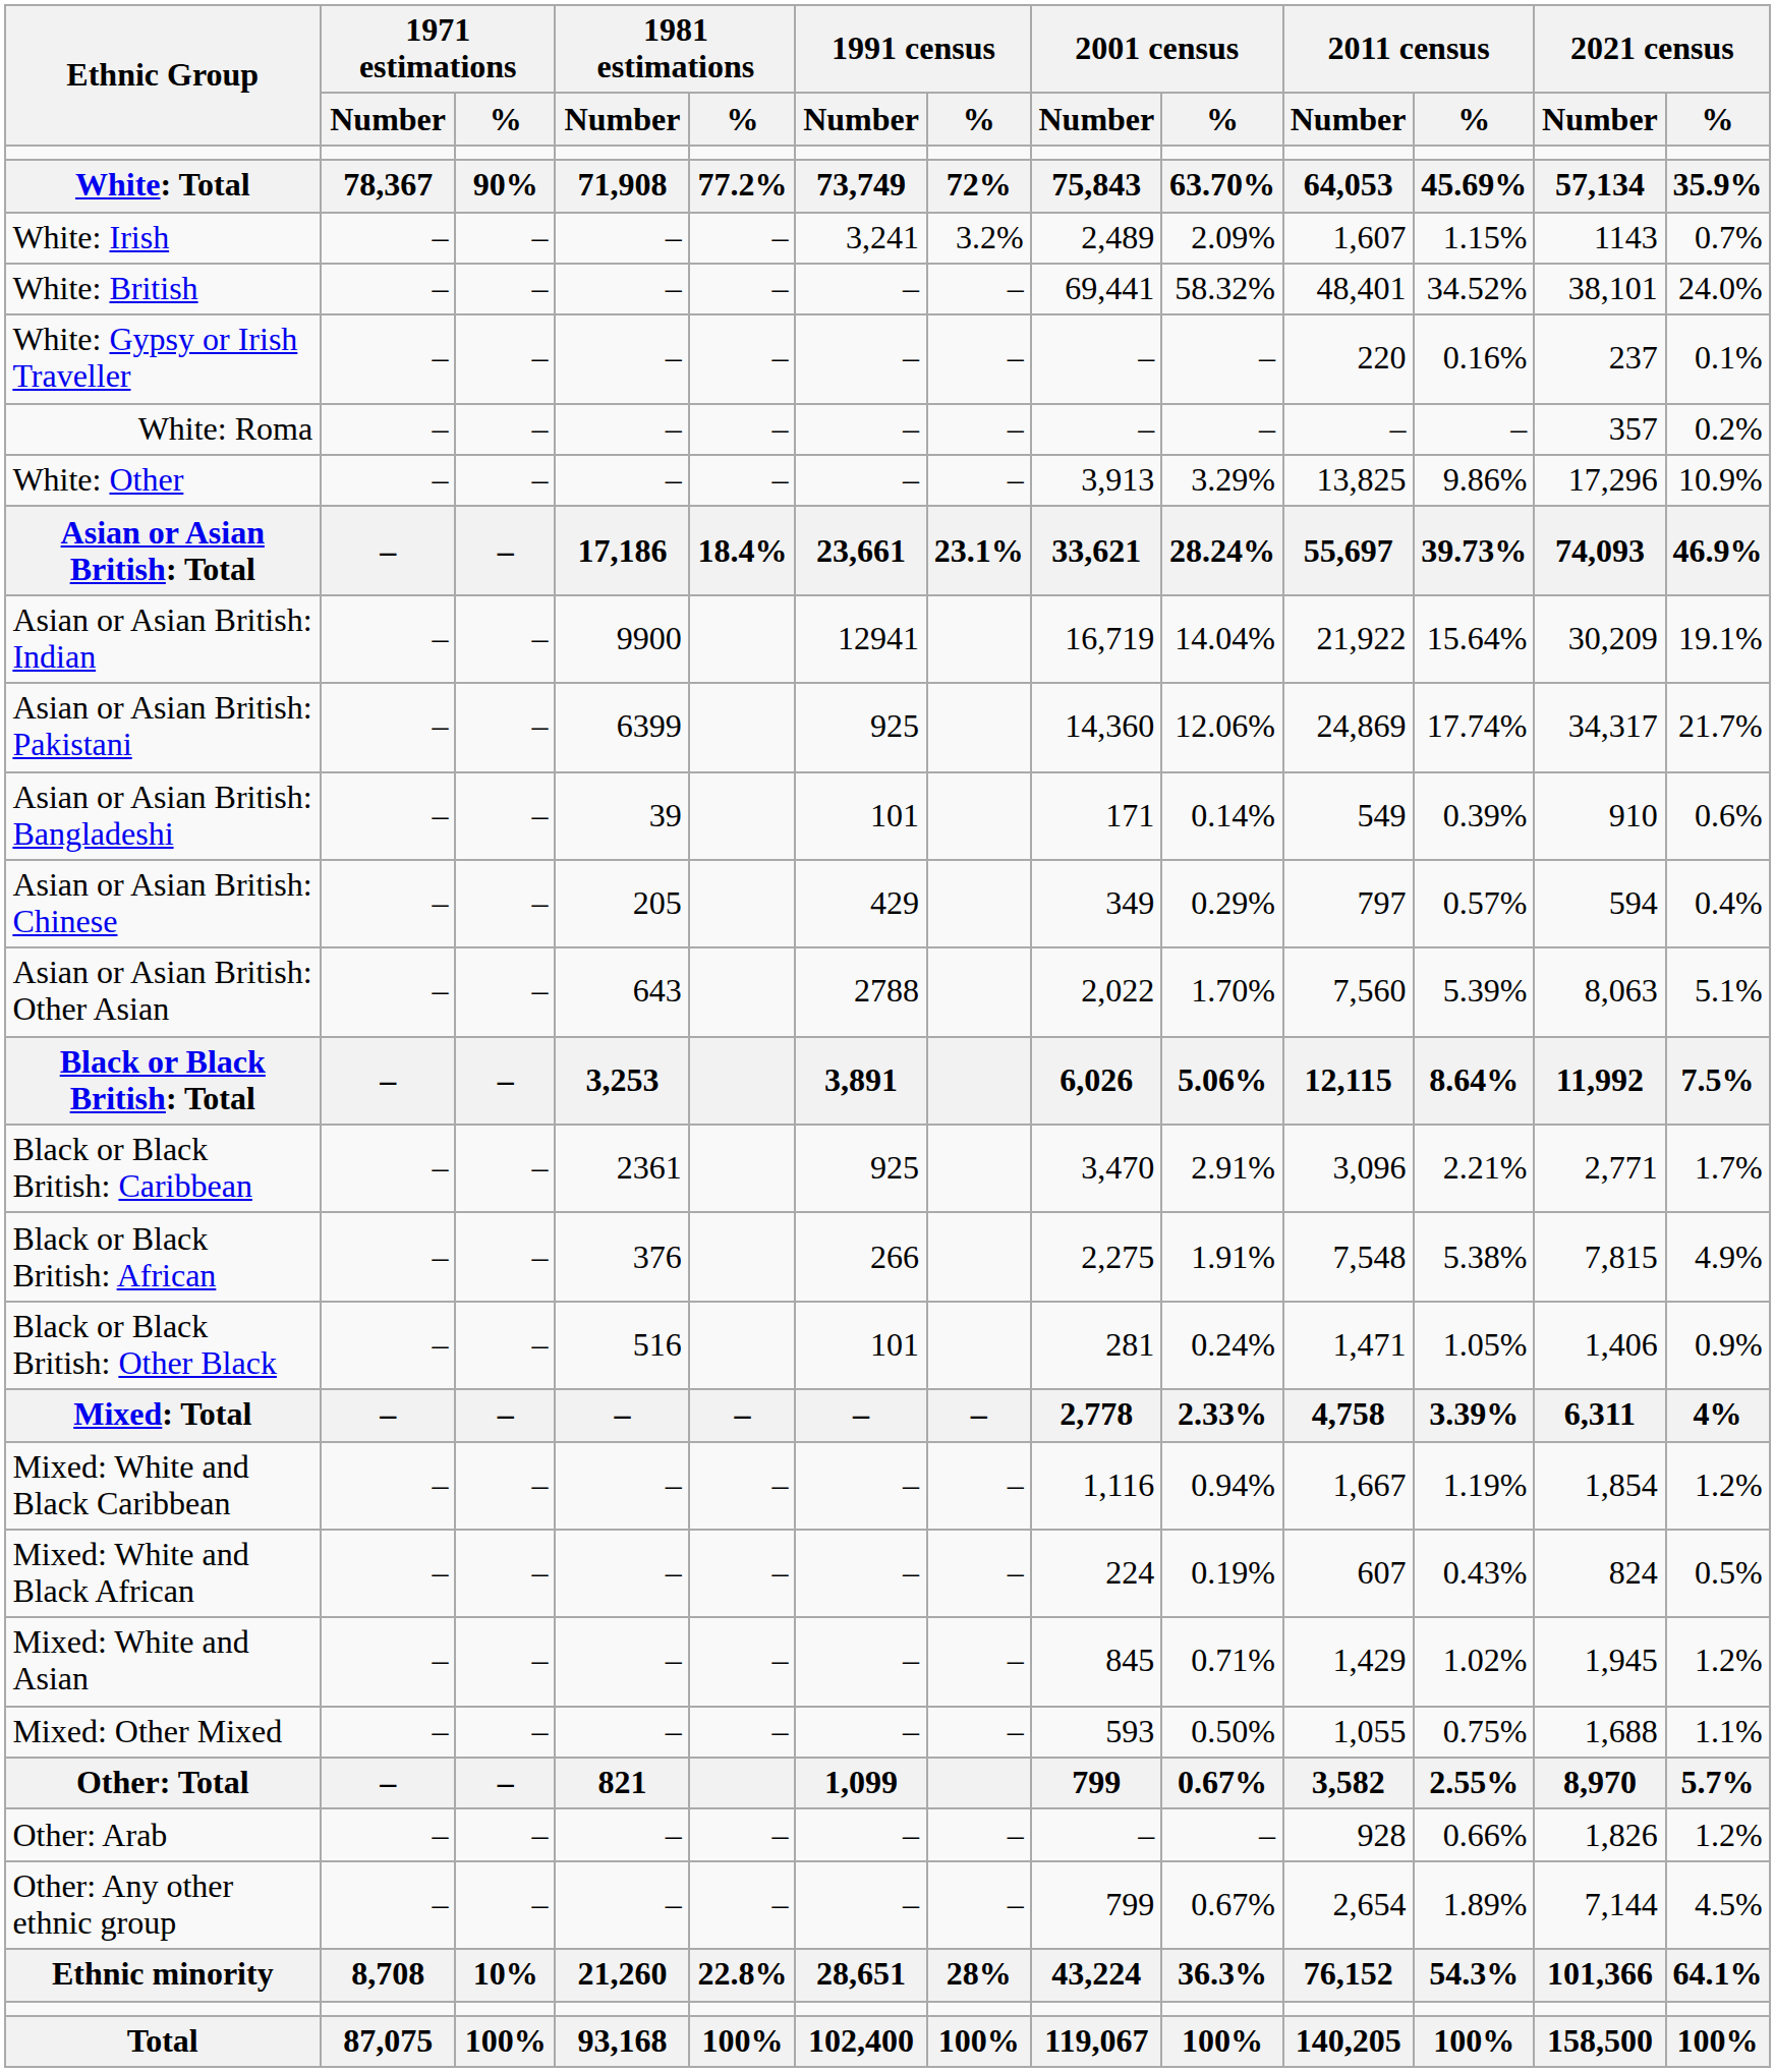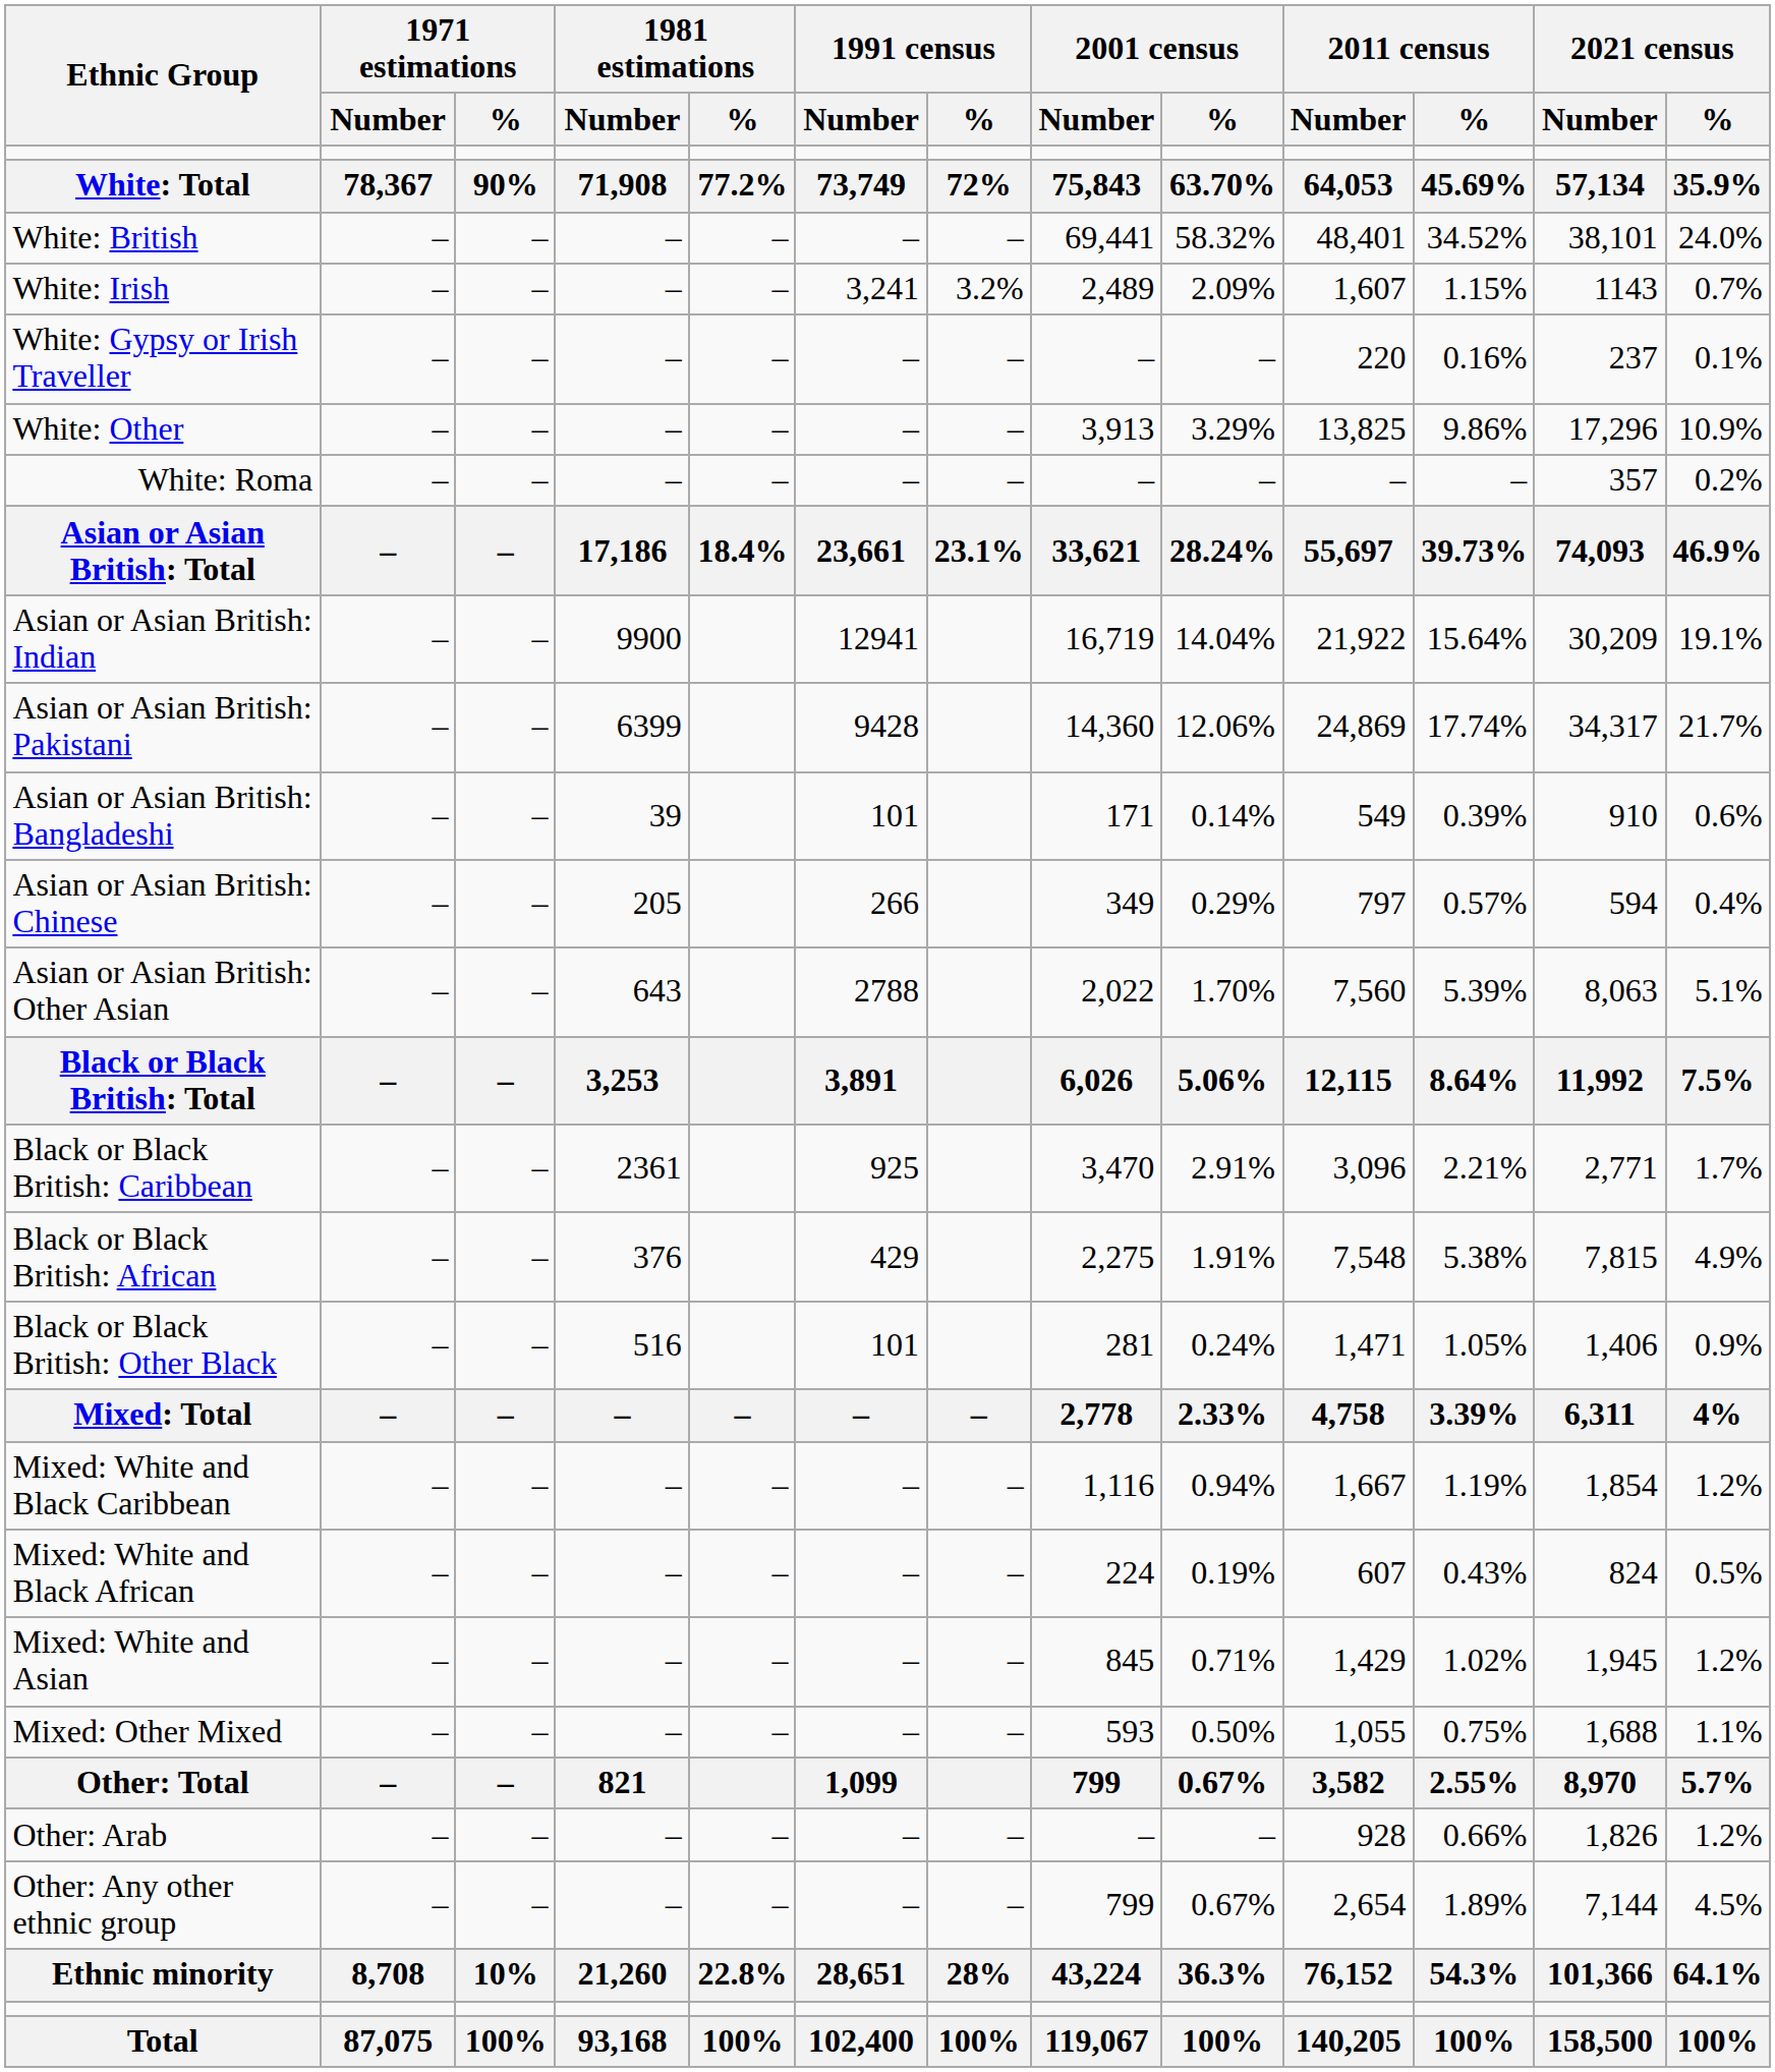rows swapped: White: British <-> White: Irish
rows swapped: White: Roma <-> White: Other
Asian or Asian British: Pakistani | 1991 census / Number: 925 -> 9428
Asian or Asian British: Chinese | 1991 census / Number: 429 -> 266
Black or Black British: African | 1991 census / Number: 266 -> 429
